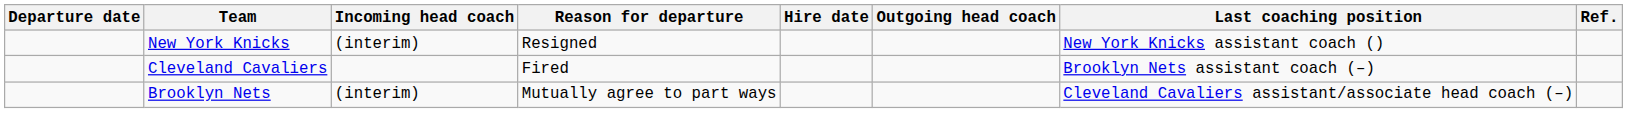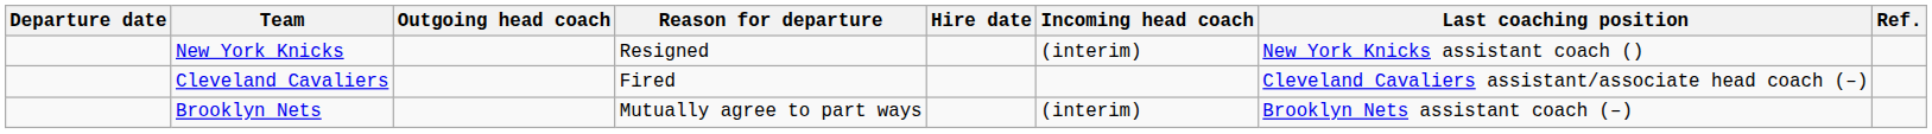columns swapped: Outgoing head coach <-> Incoming head coach
Cleveland Cavaliers | Last coaching position: Brooklyn Nets assistant coach (–) -> Cleveland Cavaliers assistant/associate head coach (–)
Brooklyn Nets | Last coaching position: Cleveland Cavaliers assistant/associate head coach (–) -> Brooklyn Nets assistant coach (–)
